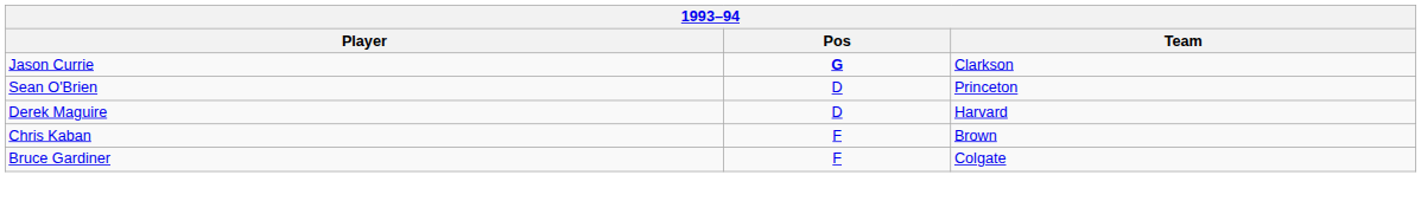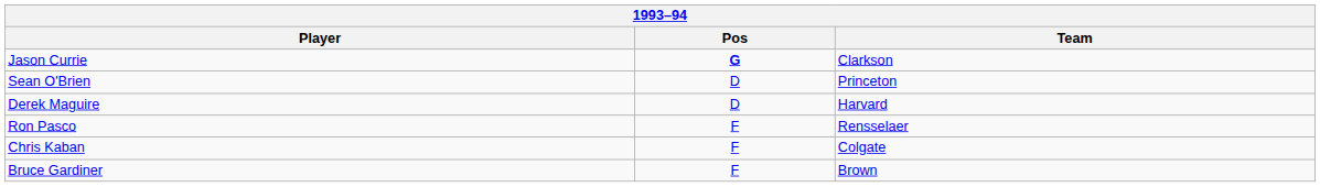+ row: Ron Pasco | F | Rensselaer
Chris Kaban | Team: Brown -> Colgate
Bruce Gardiner | Team: Colgate -> Brown
